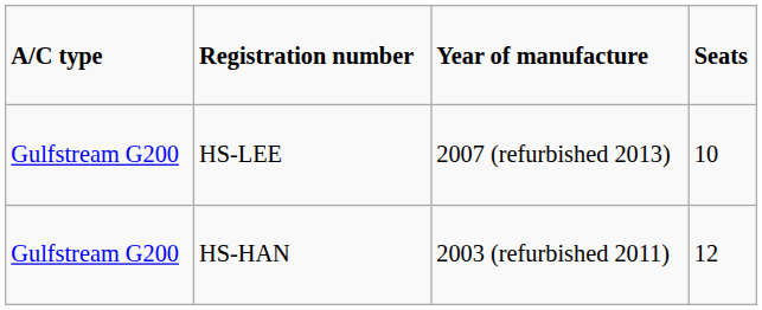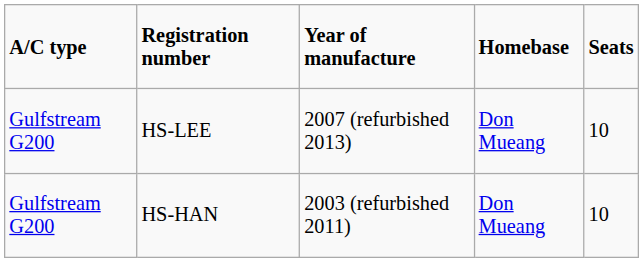+ column: Homebase | Don Mueang | Don Mueang
HS-HAN | Seats: 12 -> 10
